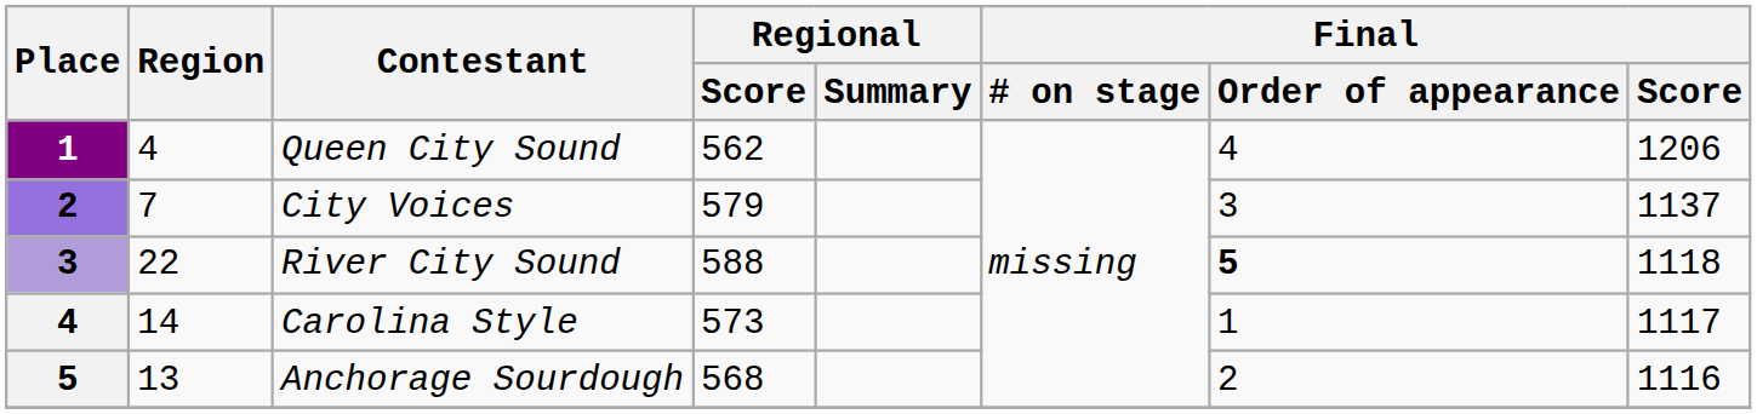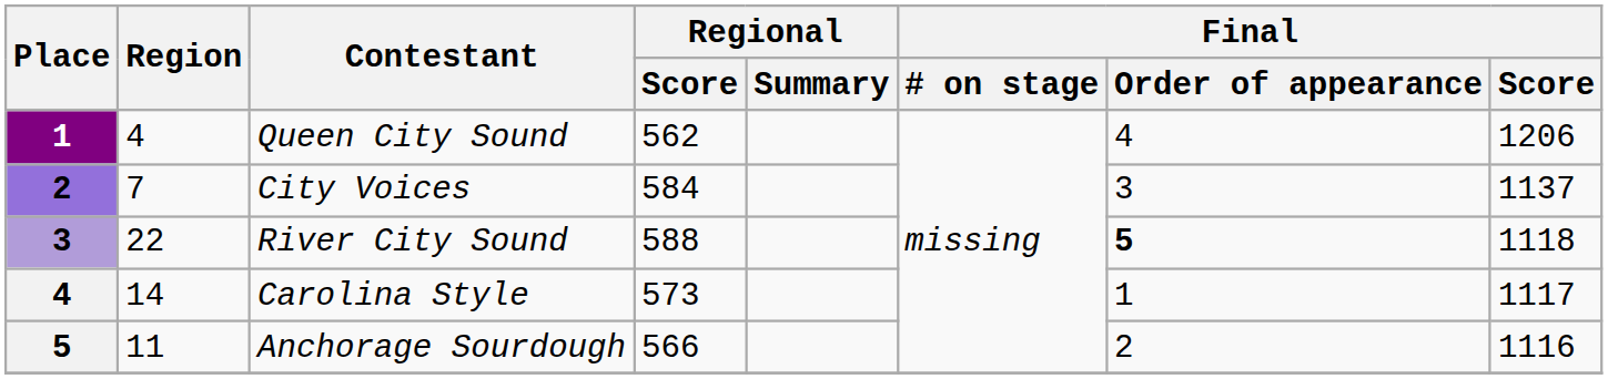City Voices | Regional / Score: 579 -> 584
Anchorage Sourdough | Region: 13 -> 11
Anchorage Sourdough | Regional / Score: 568 -> 566
